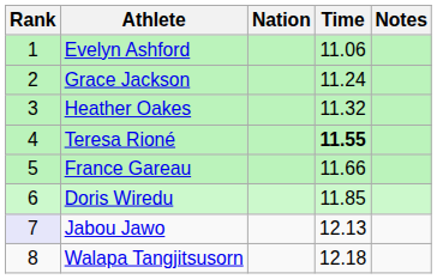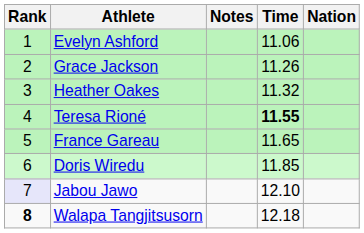columns swapped: Nation <-> Notes
Grace Jackson | Time: 11.24 -> 11.26
France Gareau | Time: 11.66 -> 11.65
Jabou Jawo | Time: 12.13 -> 12.10
Walapa Tangjitsusorn | Rank: normal -> bold
